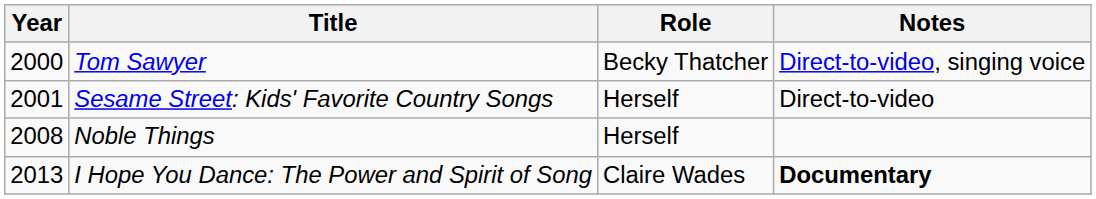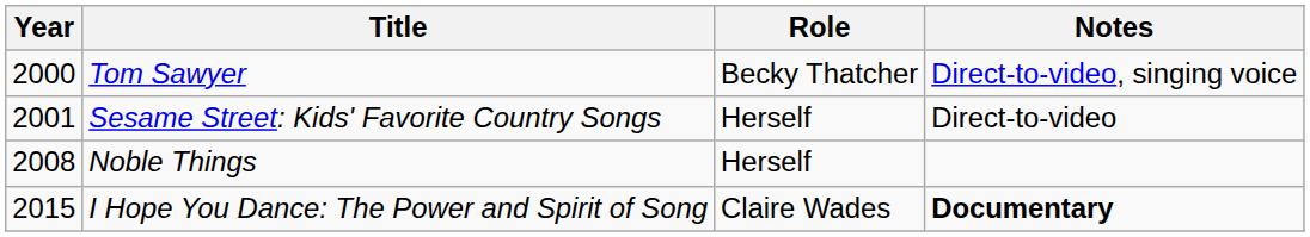I Hope You Dance: The Power and Spirit of Song | Year: 2013 -> 2015
